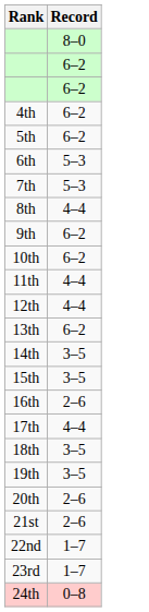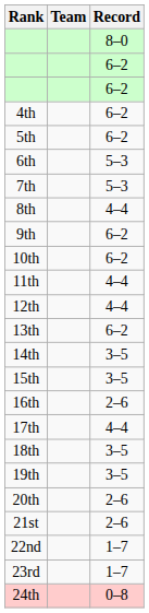+ column: Team
